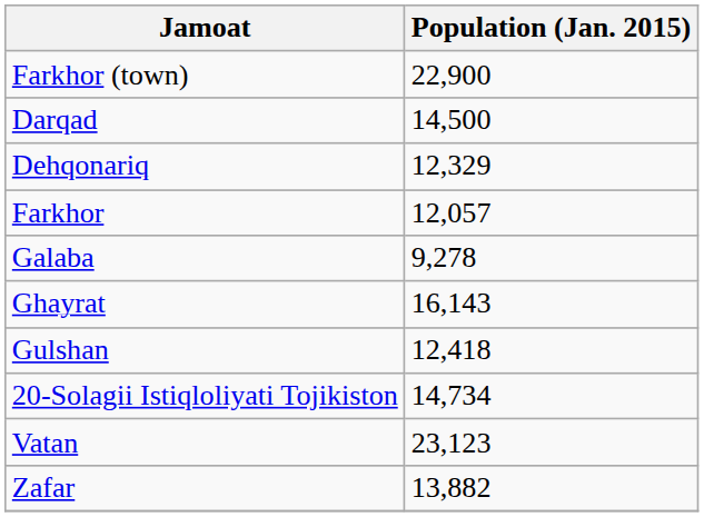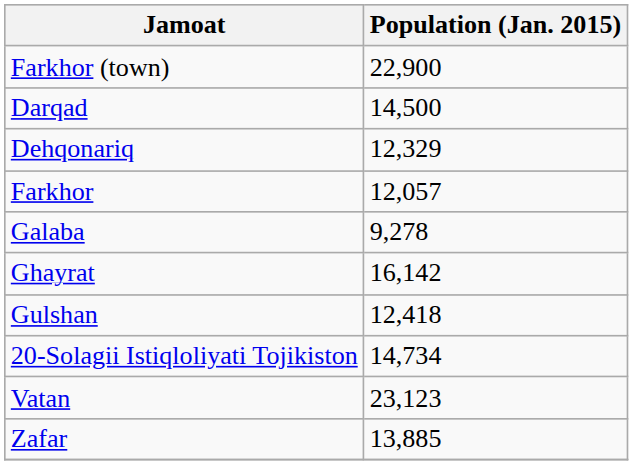Ghayrat | Population (Jan. 2015): 16,143 -> 16,142
Zafar | Population (Jan. 2015): 13,882 -> 13,885
